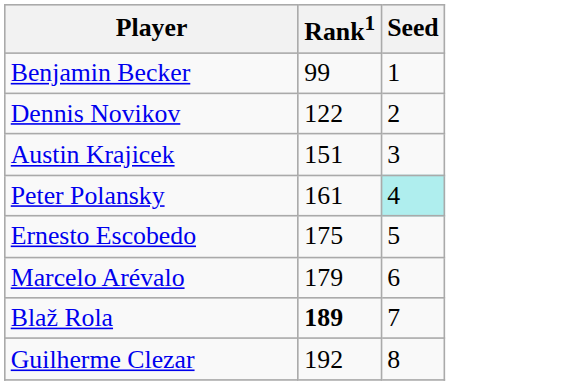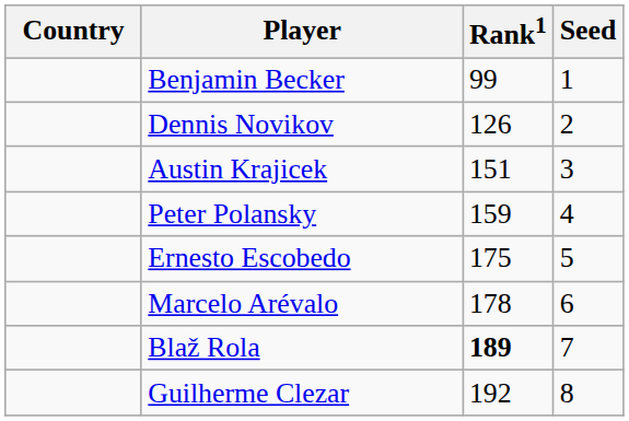+ column: Country
Dennis Novikov | Rank1: 122 -> 126
Peter Polansky | Rank1: 161 -> 159
Peter Polansky | Seed: paleturquoise background -> no background
Marcelo Arévalo | Rank1: 179 -> 178
